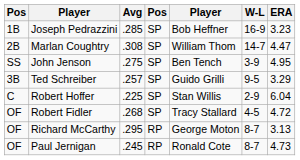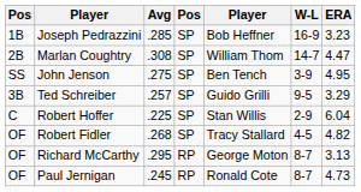Robert Fidler | ERA: 4.72 -> 4.82
